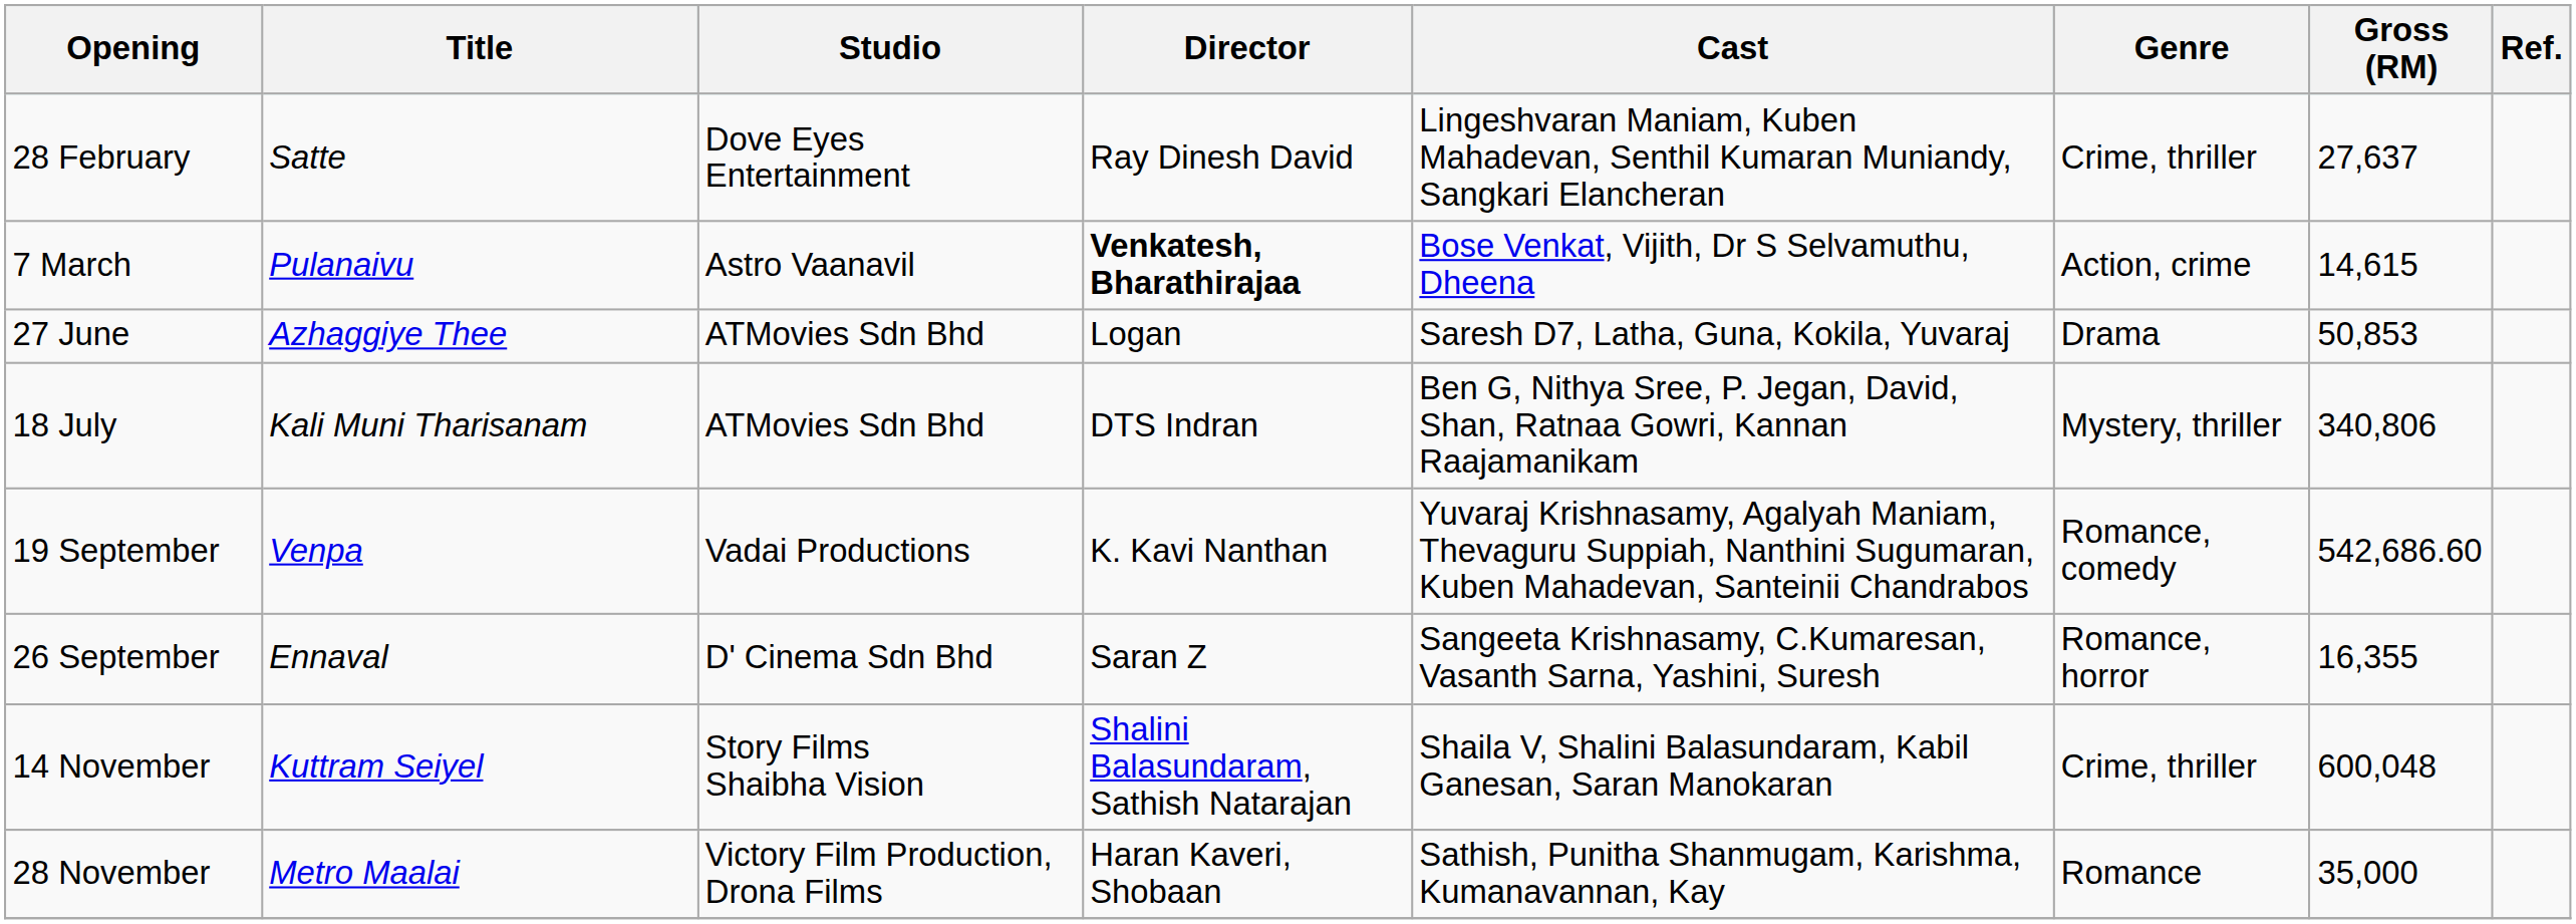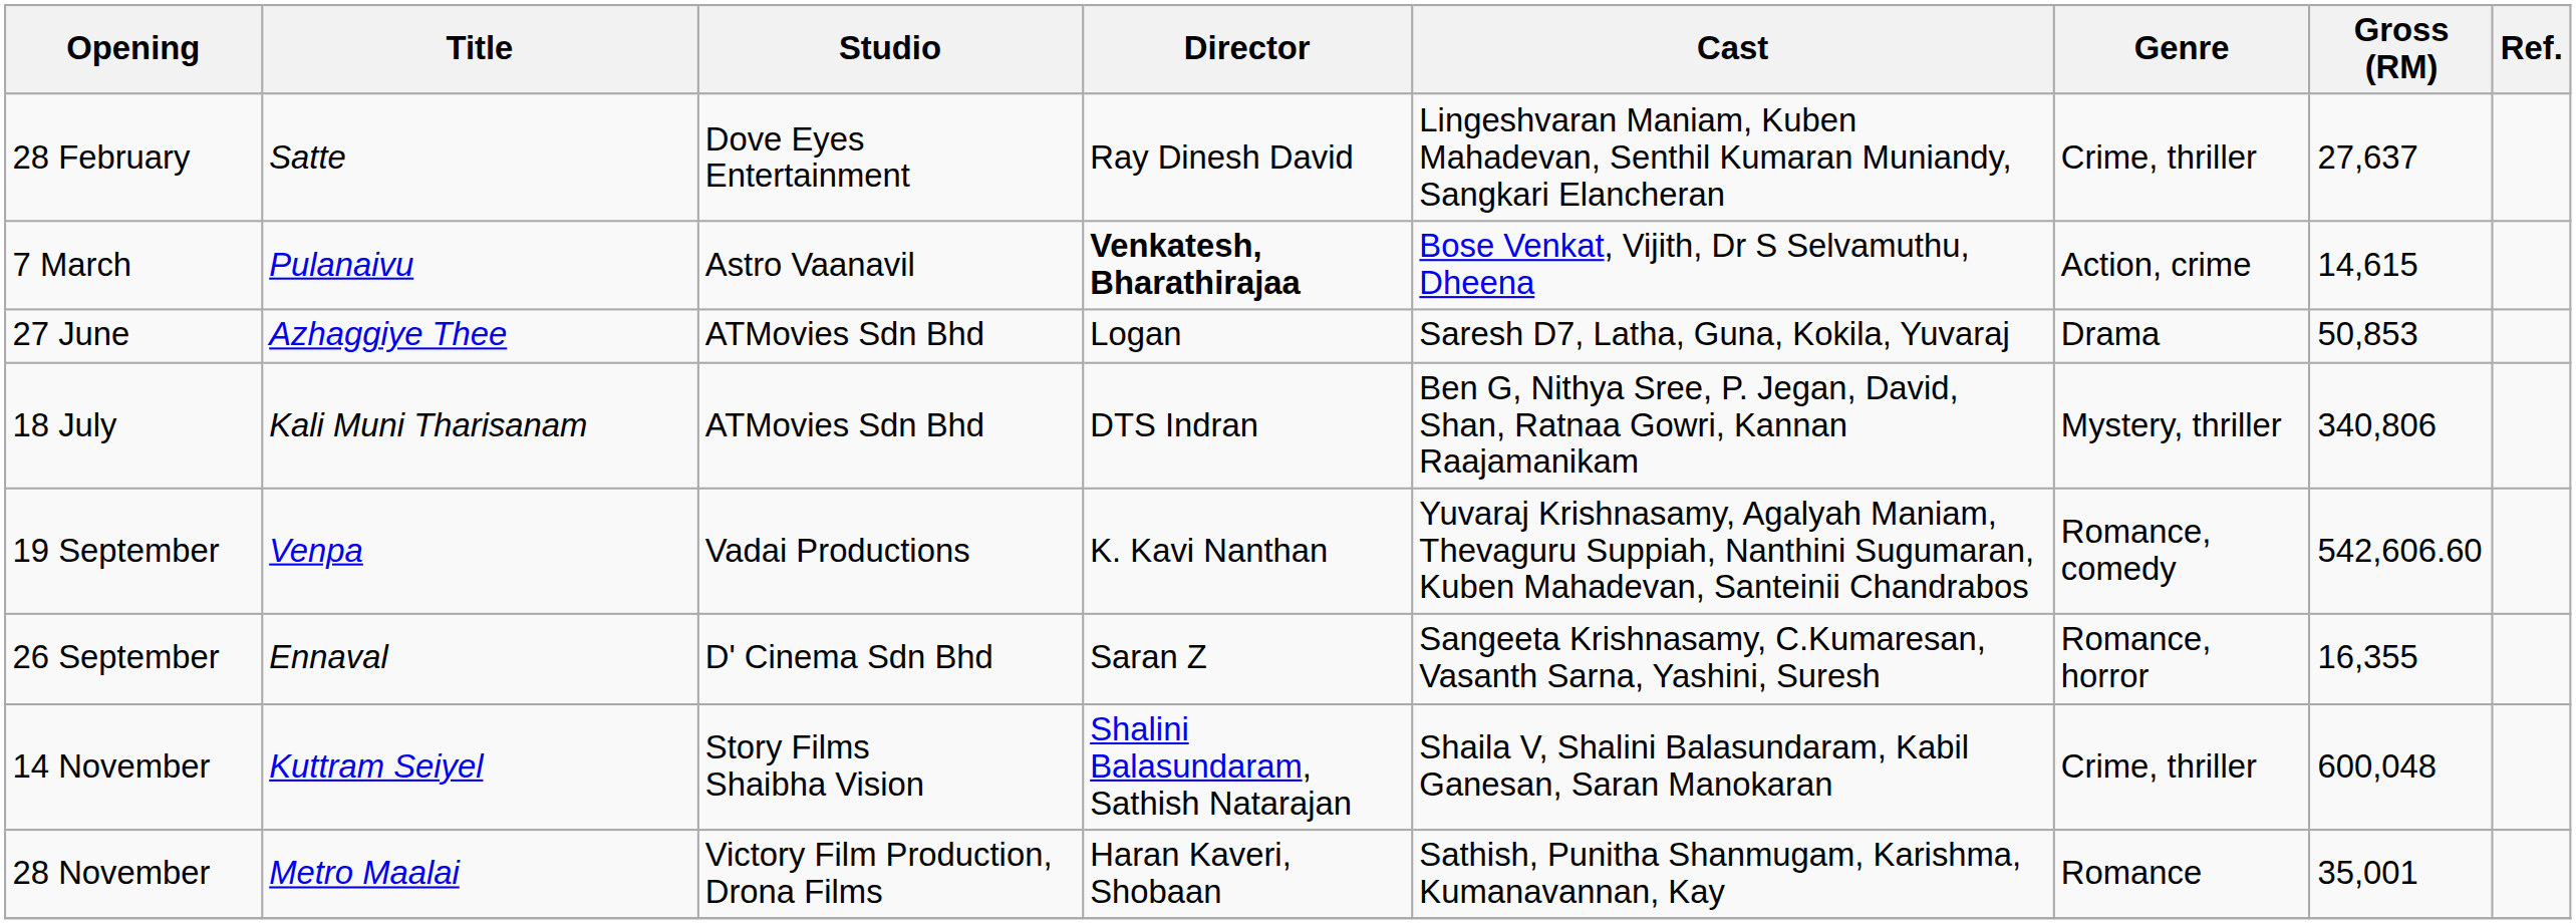19 September | Gross (RM): 542,686.60 -> 542,606.60
28 November | Gross (RM): 35,000 -> 35,001
